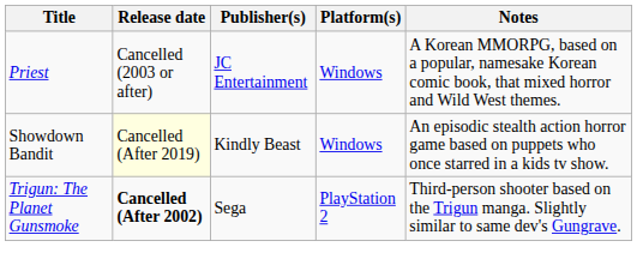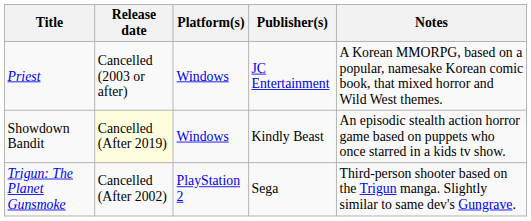columns swapped: Platform(s) <-> Publisher(s)
Trigun: The Planet Gunsmoke | Release date: bold -> normal
